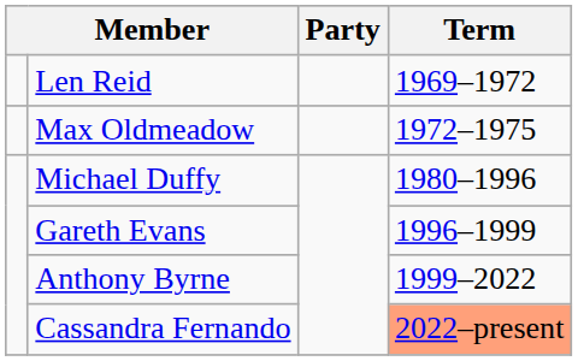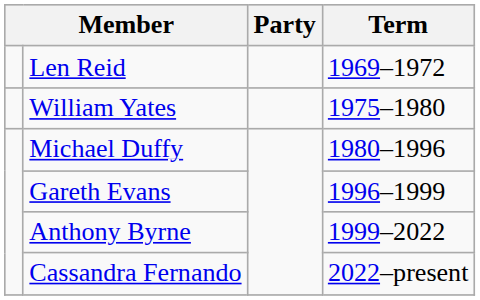- row: Max Oldmeadow | 1972–1975
+ row: William Yates | 1975–1980
Cassandra Fernando | Term: lightsalmon background -> no background
